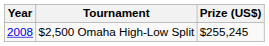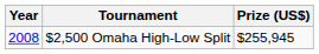$2,500 Omaha High-Low Split | Prize (US$): $255,245 -> $255,945
